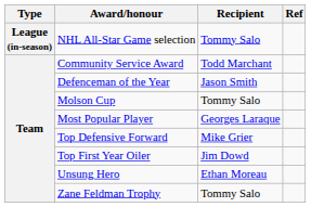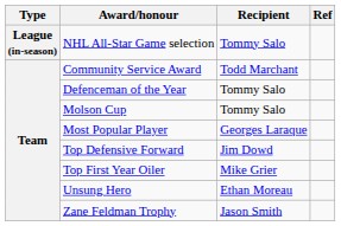Defenceman of the Year | Recipient: Jason Smith -> Tommy Salo
Top Defensive Forward | Recipient: Mike Grier -> Jim Dowd
Top First Year Oiler | Recipient: Jim Dowd -> Mike Grier
Zane Feldman Trophy | Recipient: Tommy Salo -> Jason Smith
